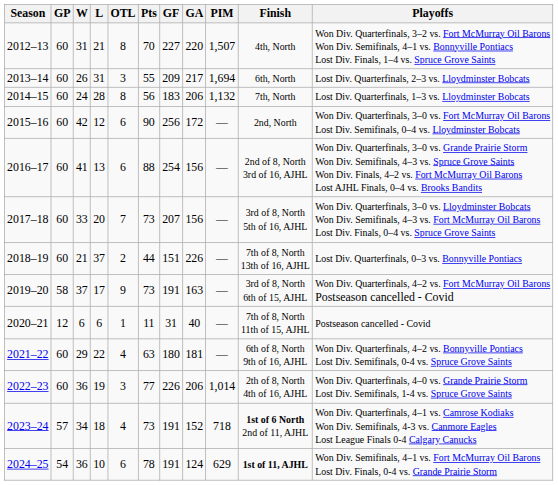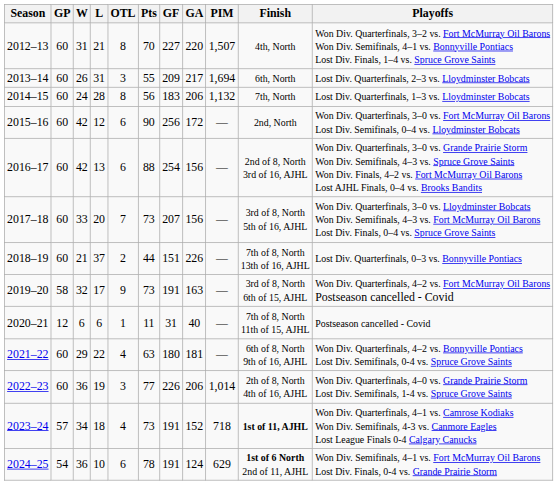2016–17 | W: 41 -> 42
2019–20 | W: 37 -> 32
2023–24 | Finish: 1st of 6 North 2nd of 11, AJHL -> 1st of 11, AJHL
2024–25 | Finish: 1st of 11, AJHL -> 1st of 6 North 2nd of 11, AJHL
